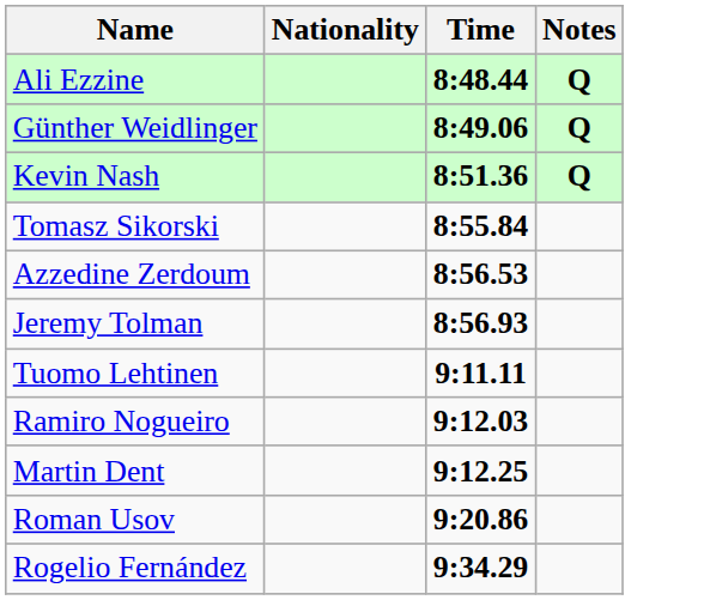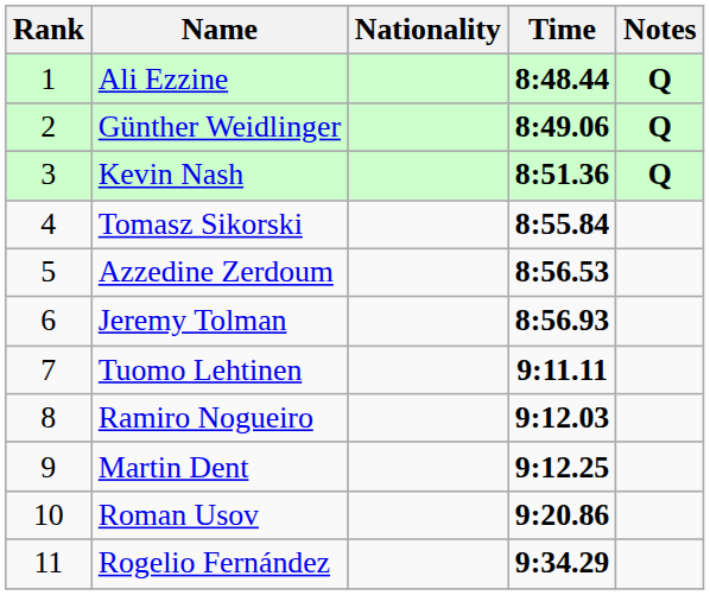+ column: Rank | 1 | 2 | 3 | 4 | 5 | 6 | 7 | 8 | 9 | 10 | 11
